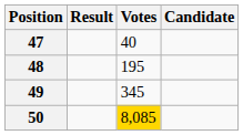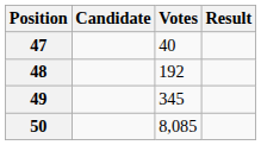columns swapped: Candidate <-> Result
48 | Votes: 195 -> 192
50 | Votes: gold background -> no background
